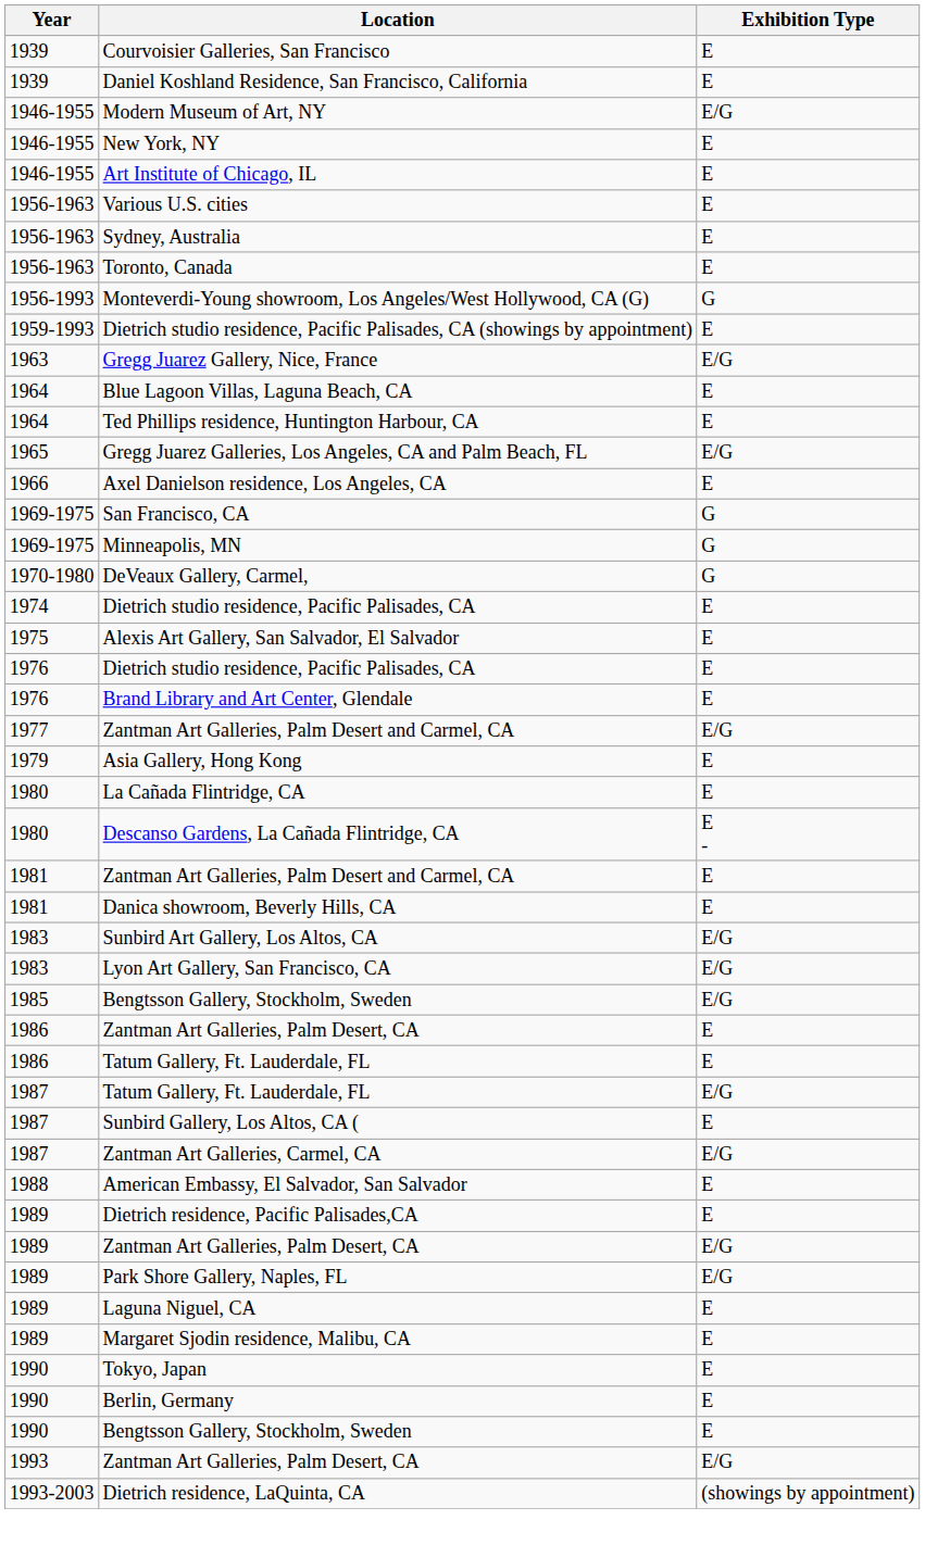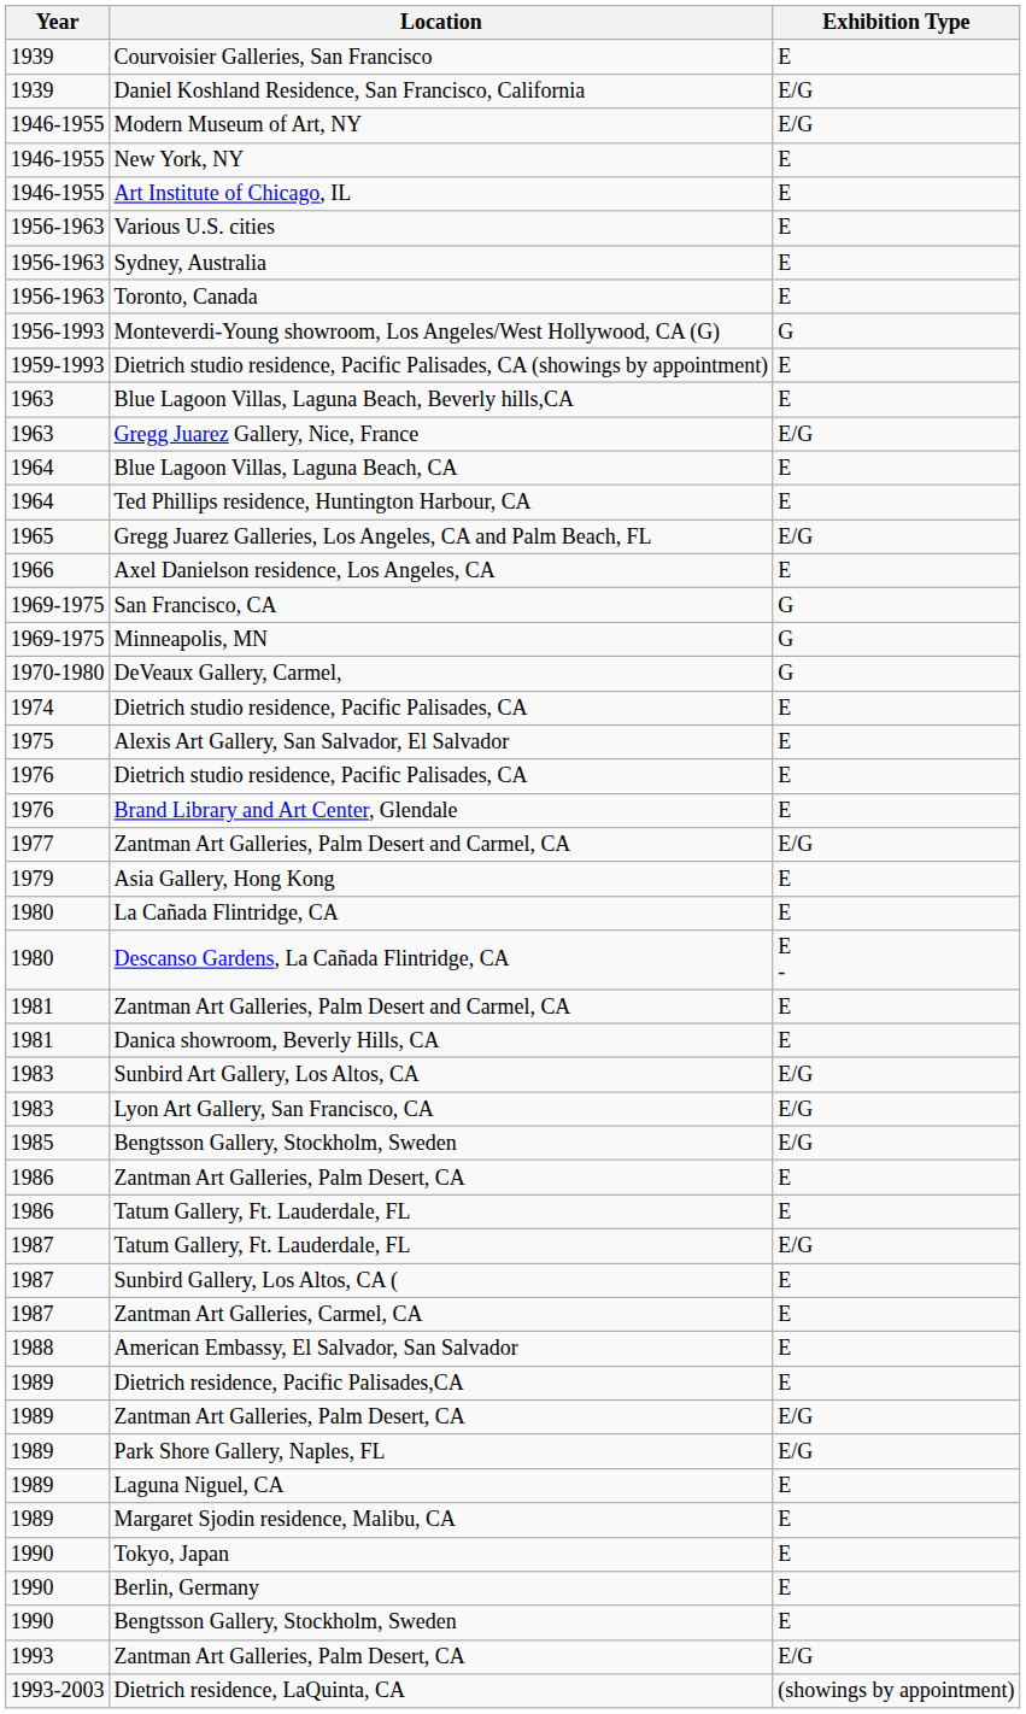Daniel Koshland Residence, San Francisco, California | Exhibition Type: E -> E/G
+ row: 1963 | Blue Lagoon Villas, Laguna Beach, Beverly hills,CA | E
Zantman Art Galleries, Carmel, CA | Exhibition Type: E/G -> E
